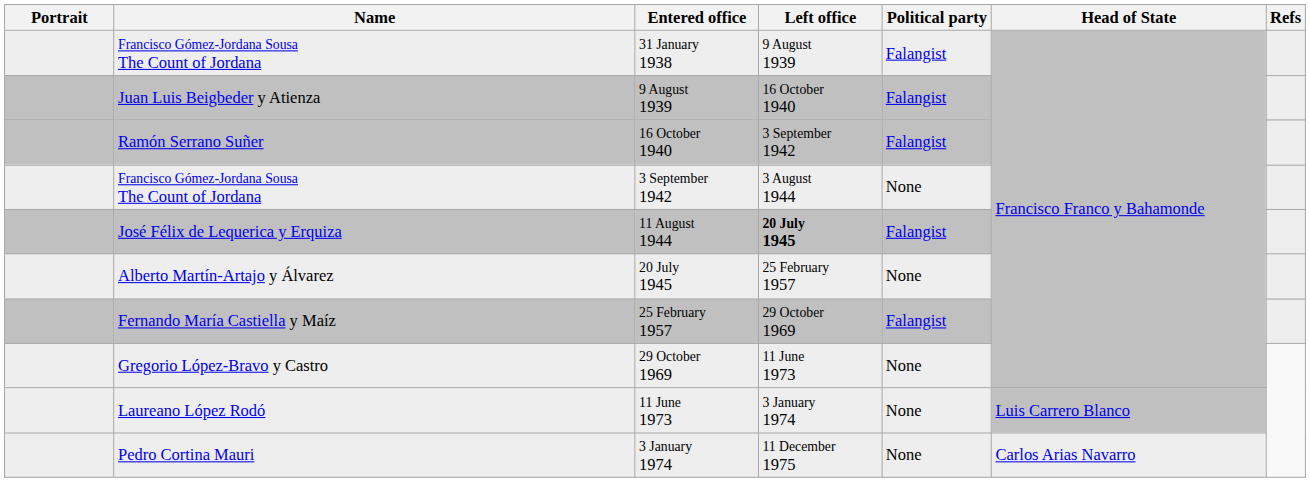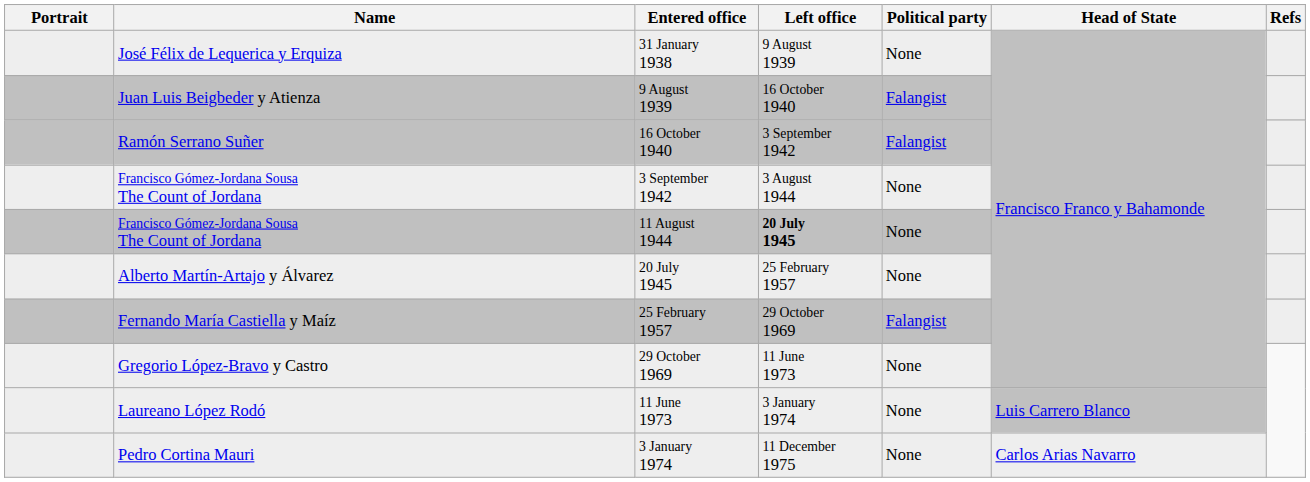31 January 1938 | Name: Francisco Gómez-Jordana Sousa The Count of Jordana -> José Félix de Lequerica y Erquiza
31 January 1938 | Political party: Falangist -> None
11 August 1944 | Name: José Félix de Lequerica y Erquiza -> Francisco Gómez-Jordana Sousa The Count of Jordana
11 August 1944 | Political party: Falangist -> None
